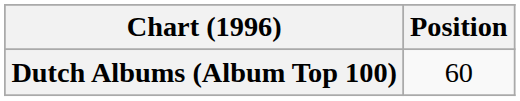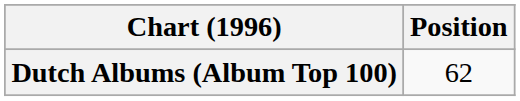Dutch Albums (Album Top 100) | Position: 60 -> 62
